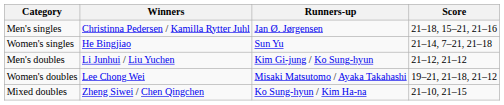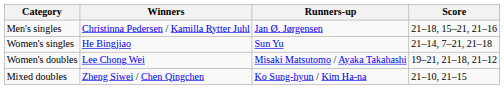- row: Men's doubles | Li Junhui / Liu Yuchen | Kim Gi-jung / Ko Sung-hyun | 21–12, 21–12
